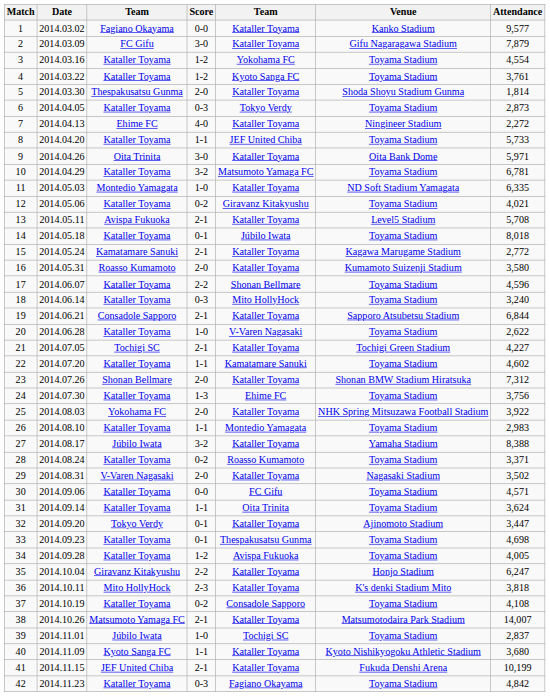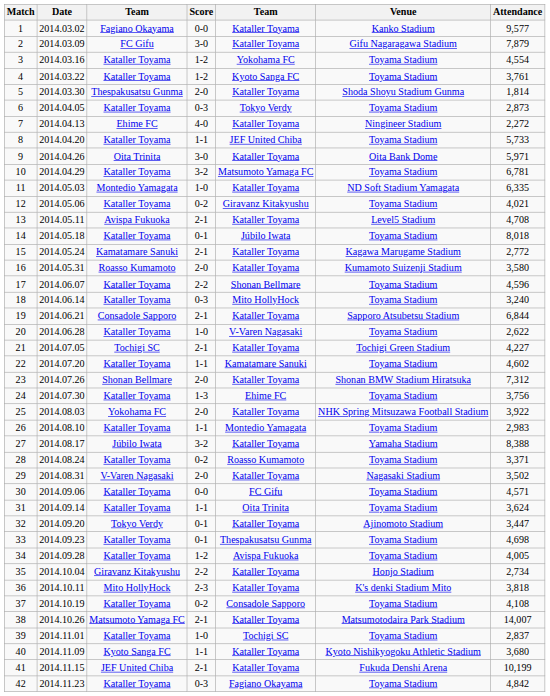13 | Attendance: 5,708 -> 4,708
35 | Attendance: 6,247 -> 2,734
39 | column 3: Júbilo Iwata -> Kataller Toyama
